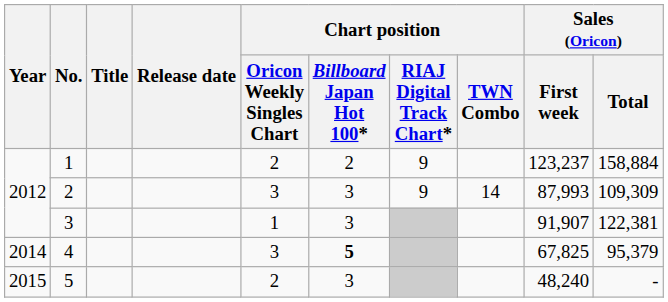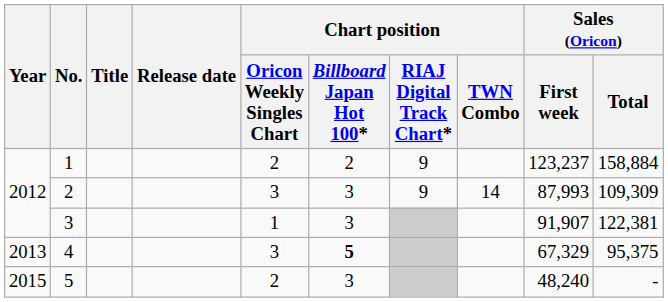4 | Year: 2014 -> 2013
4 | Sales (Oricon) / First week: 67,825 -> 67,329
4 | Sales (Oricon) / Total: 95,379 -> 95,375
